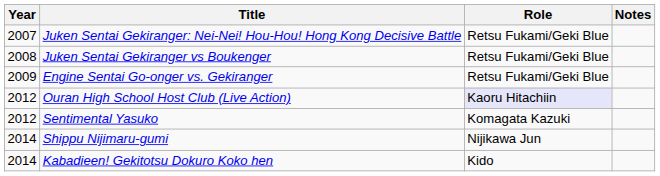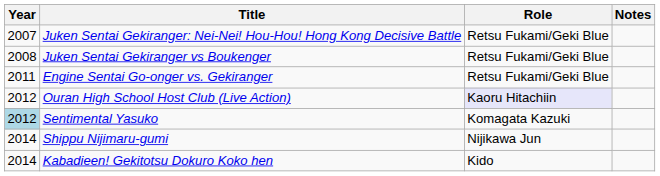Engine Sentai Go-onger vs. Gekiranger | Year: 2009 -> 2011
Sentimental Yasuko | Year: no background -> lightblue background
